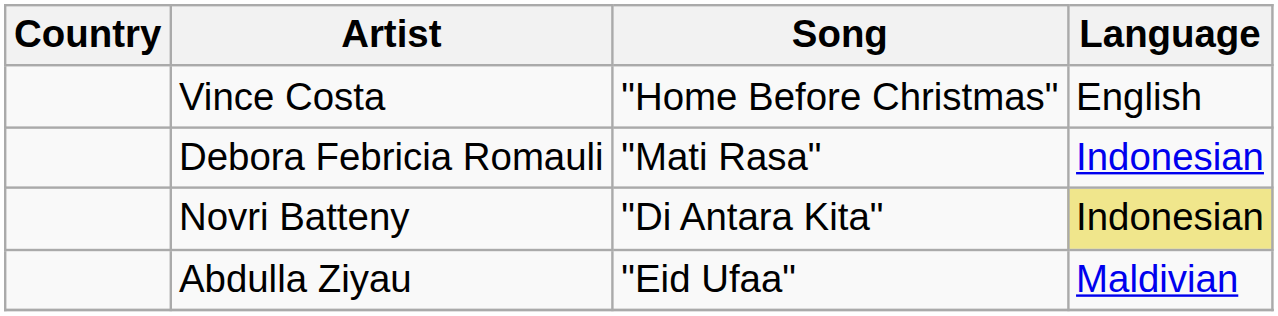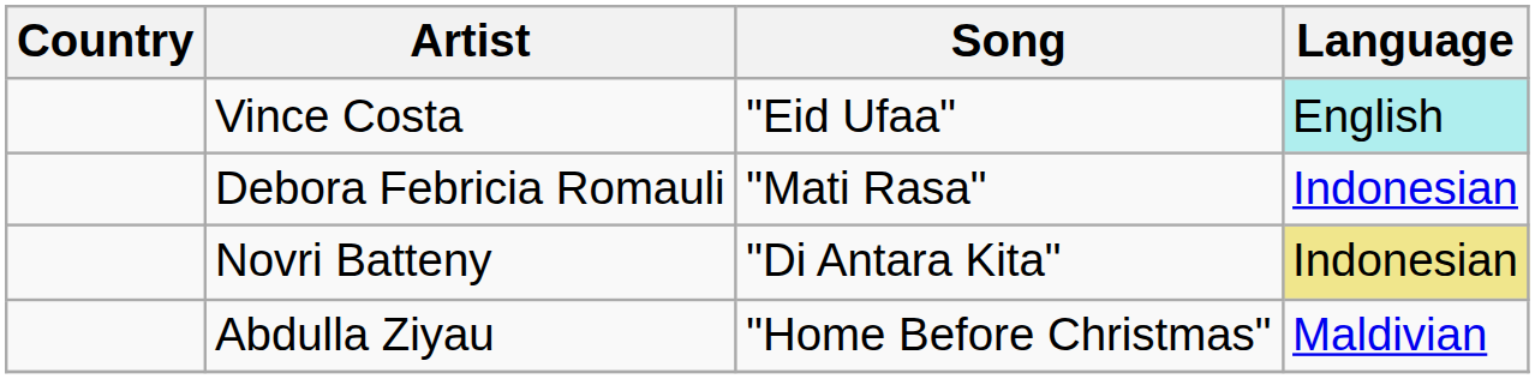Vince Costa | Song: "Home Before Christmas" -> "Eid Ufaa"
Vince Costa | Language: no background -> paleturquoise background
Abdulla Ziyau | Song: "Eid Ufaa" -> "Home Before Christmas"
